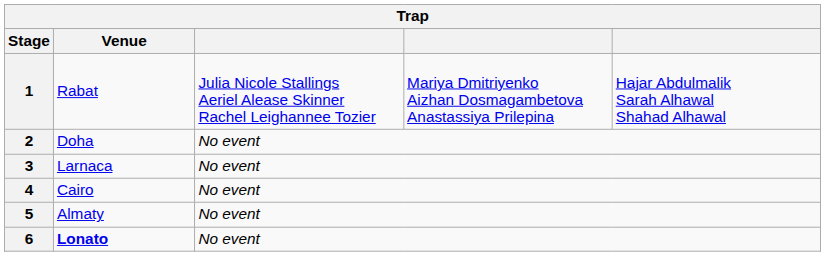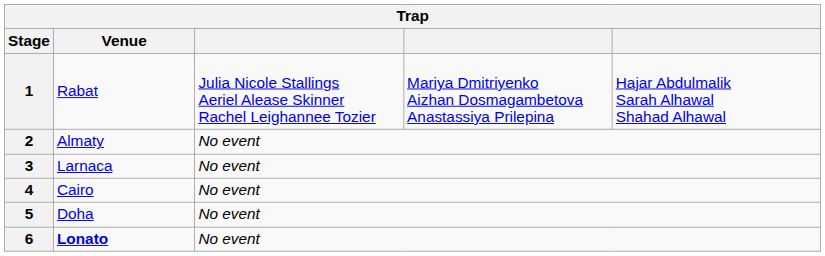2 | Venue: Doha -> Almaty
5 | Venue: Almaty -> Doha
